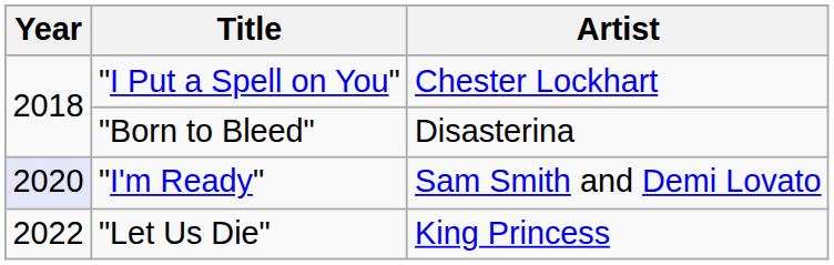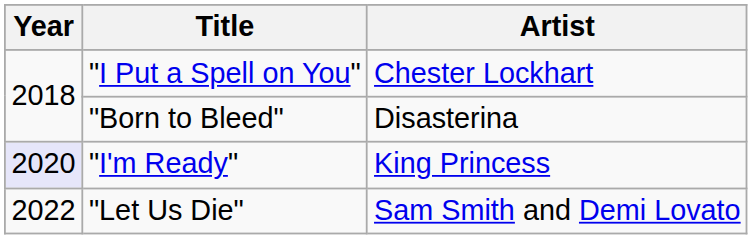"I'm Ready" | Artist: Sam Smith and Demi Lovato -> King Princess
"Let Us Die" | Artist: King Princess -> Sam Smith and Demi Lovato
